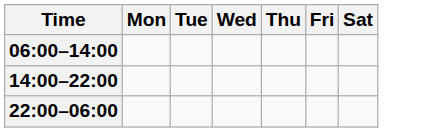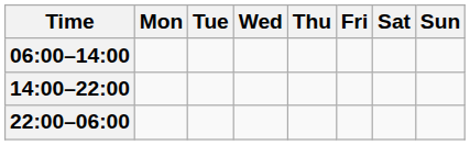+ column: Sun
